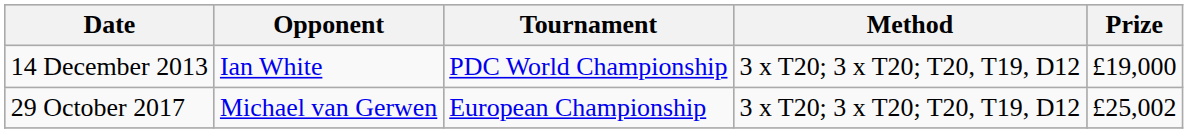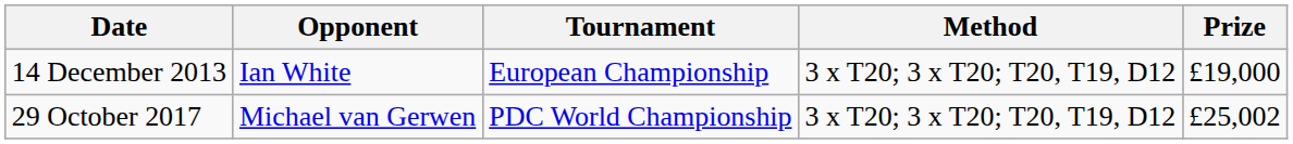14 December 2013 | Tournament: PDC World Championship -> European Championship
29 October 2017 | Tournament: European Championship -> PDC World Championship
